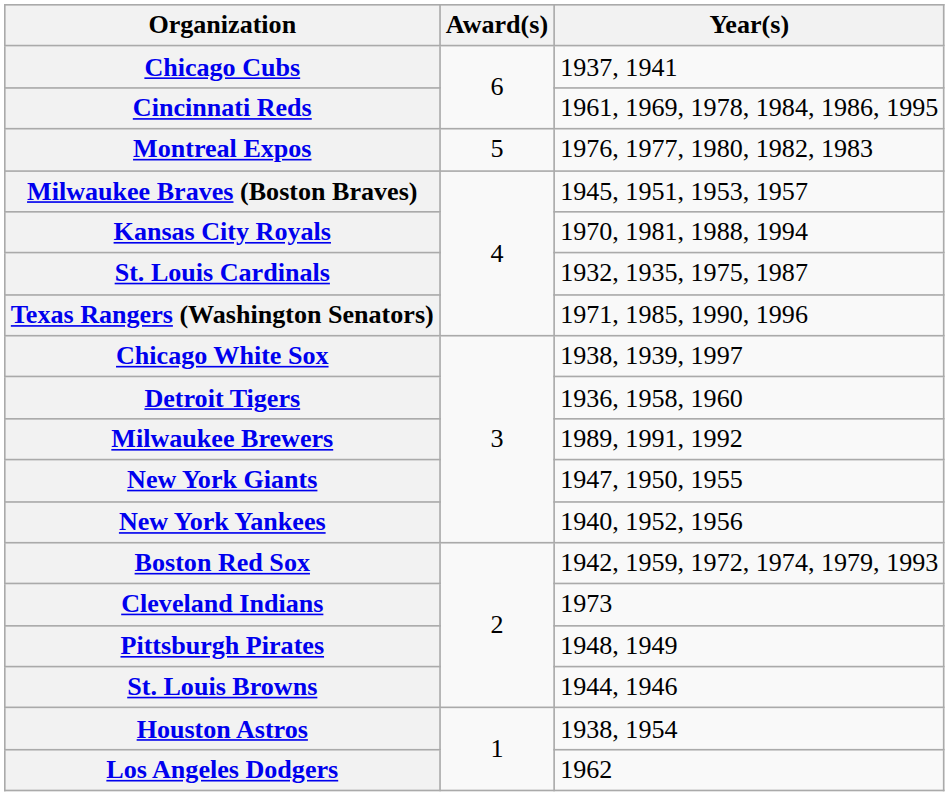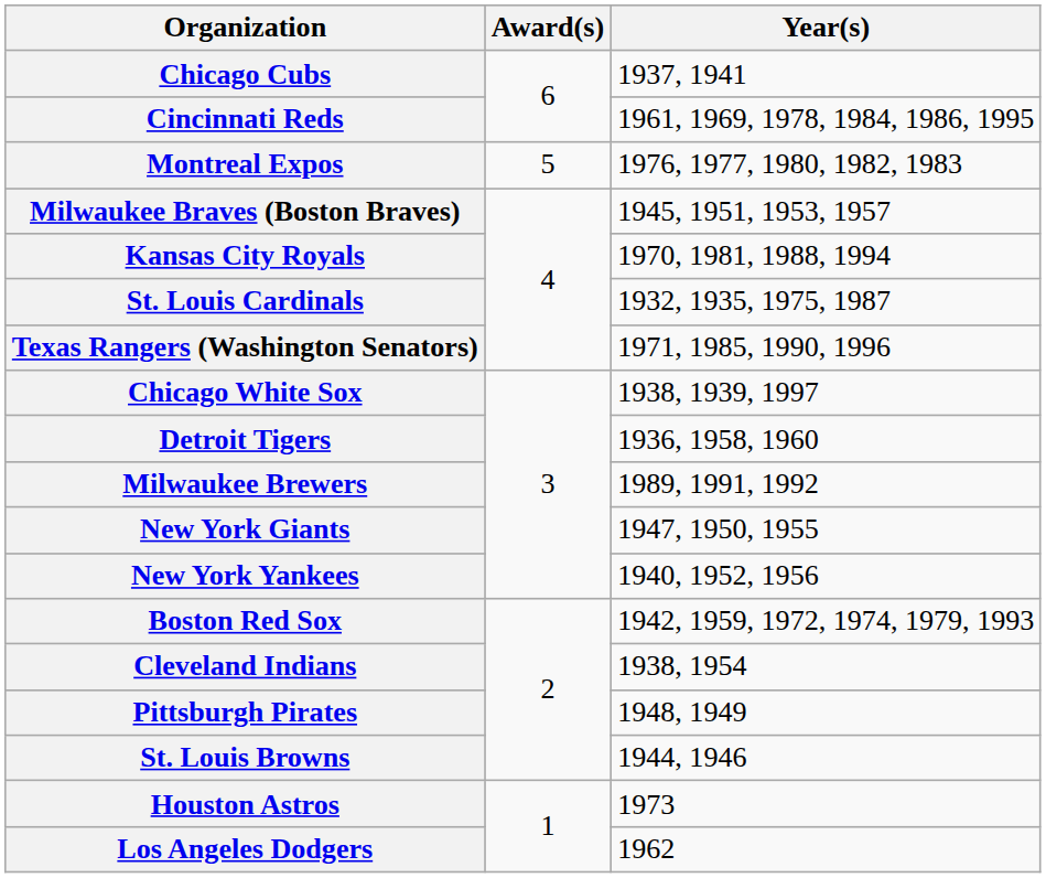Cleveland Indians | Year(s): 1973 -> 1938, 1954
Houston Astros | Year(s): 1938, 1954 -> 1973
